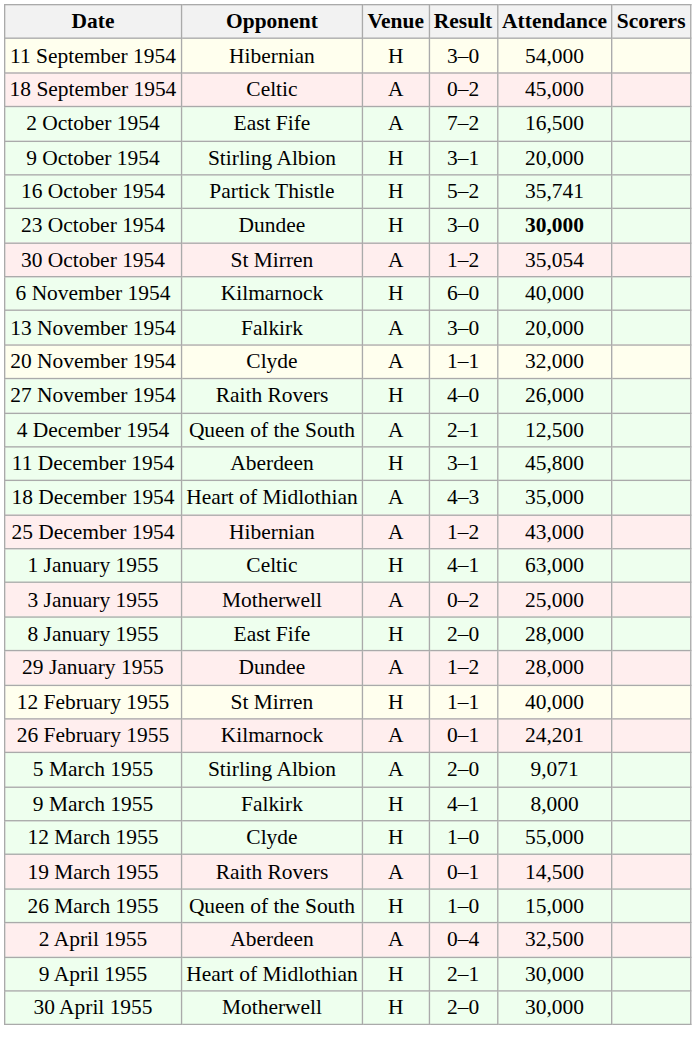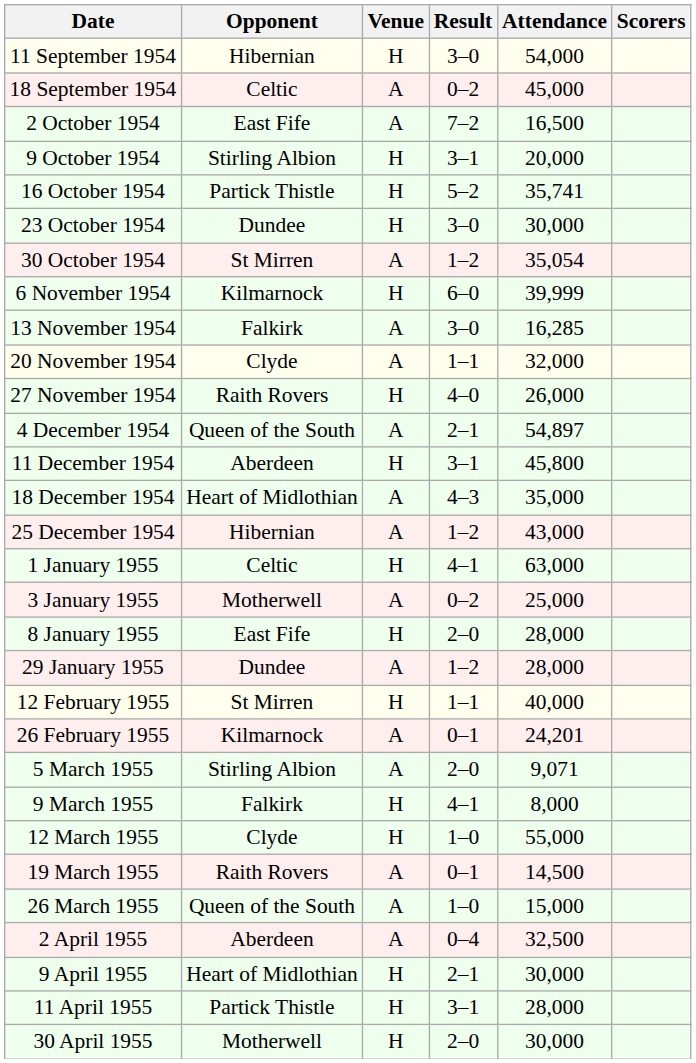23 October 1954 | Attendance: bold -> normal
6 November 1954 | Attendance: 40,000 -> 39,999
13 November 1954 | Attendance: 20,000 -> 16,285
4 December 1954 | Attendance: 12,500 -> 54,897
26 March 1955 | Venue: H -> A
+ row: 11 April 1955 | Partick Thistle | H | 3–1 | 28,000
